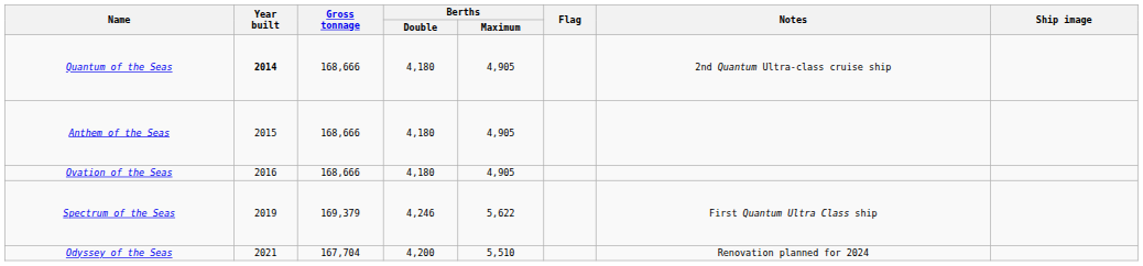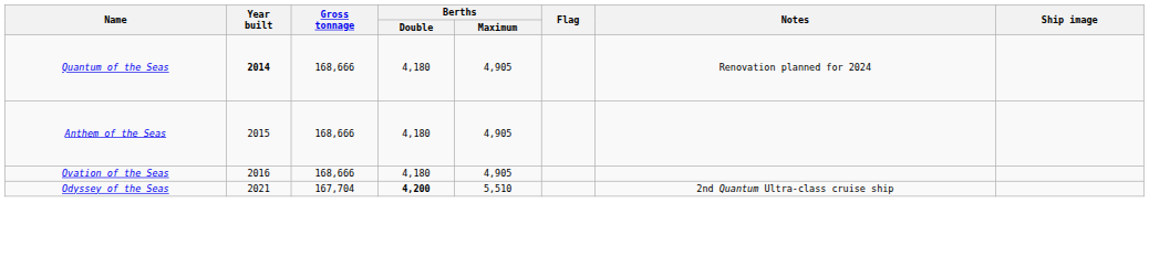Quantum of the Seas | Notes: 2nd Quantum Ultra-class cruise ship -> Renovation planned for 2024
- row: Spectrum of the Seas | 2019 | 169,379 | 4,246 | 5,622 | First Quantum Ultra Class ship
Odyssey of the Seas | Berths / Double: normal -> bold
Odyssey of the Seas | Notes: Renovation planned for 2024 -> 2nd Quantum Ultra-class cruise ship
